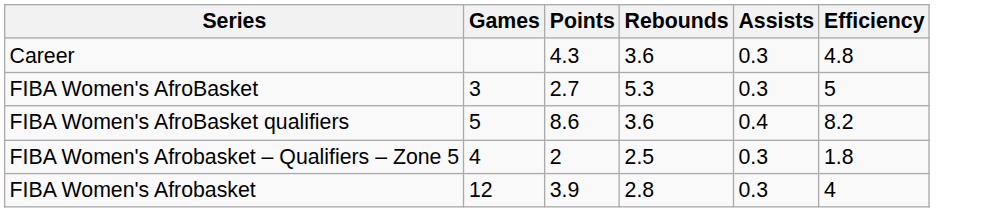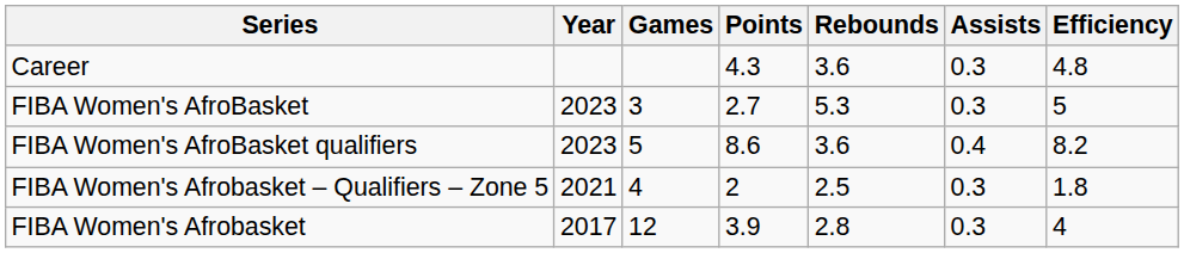+ column: Year | 2023 | 2023 | 2021 | 2017
